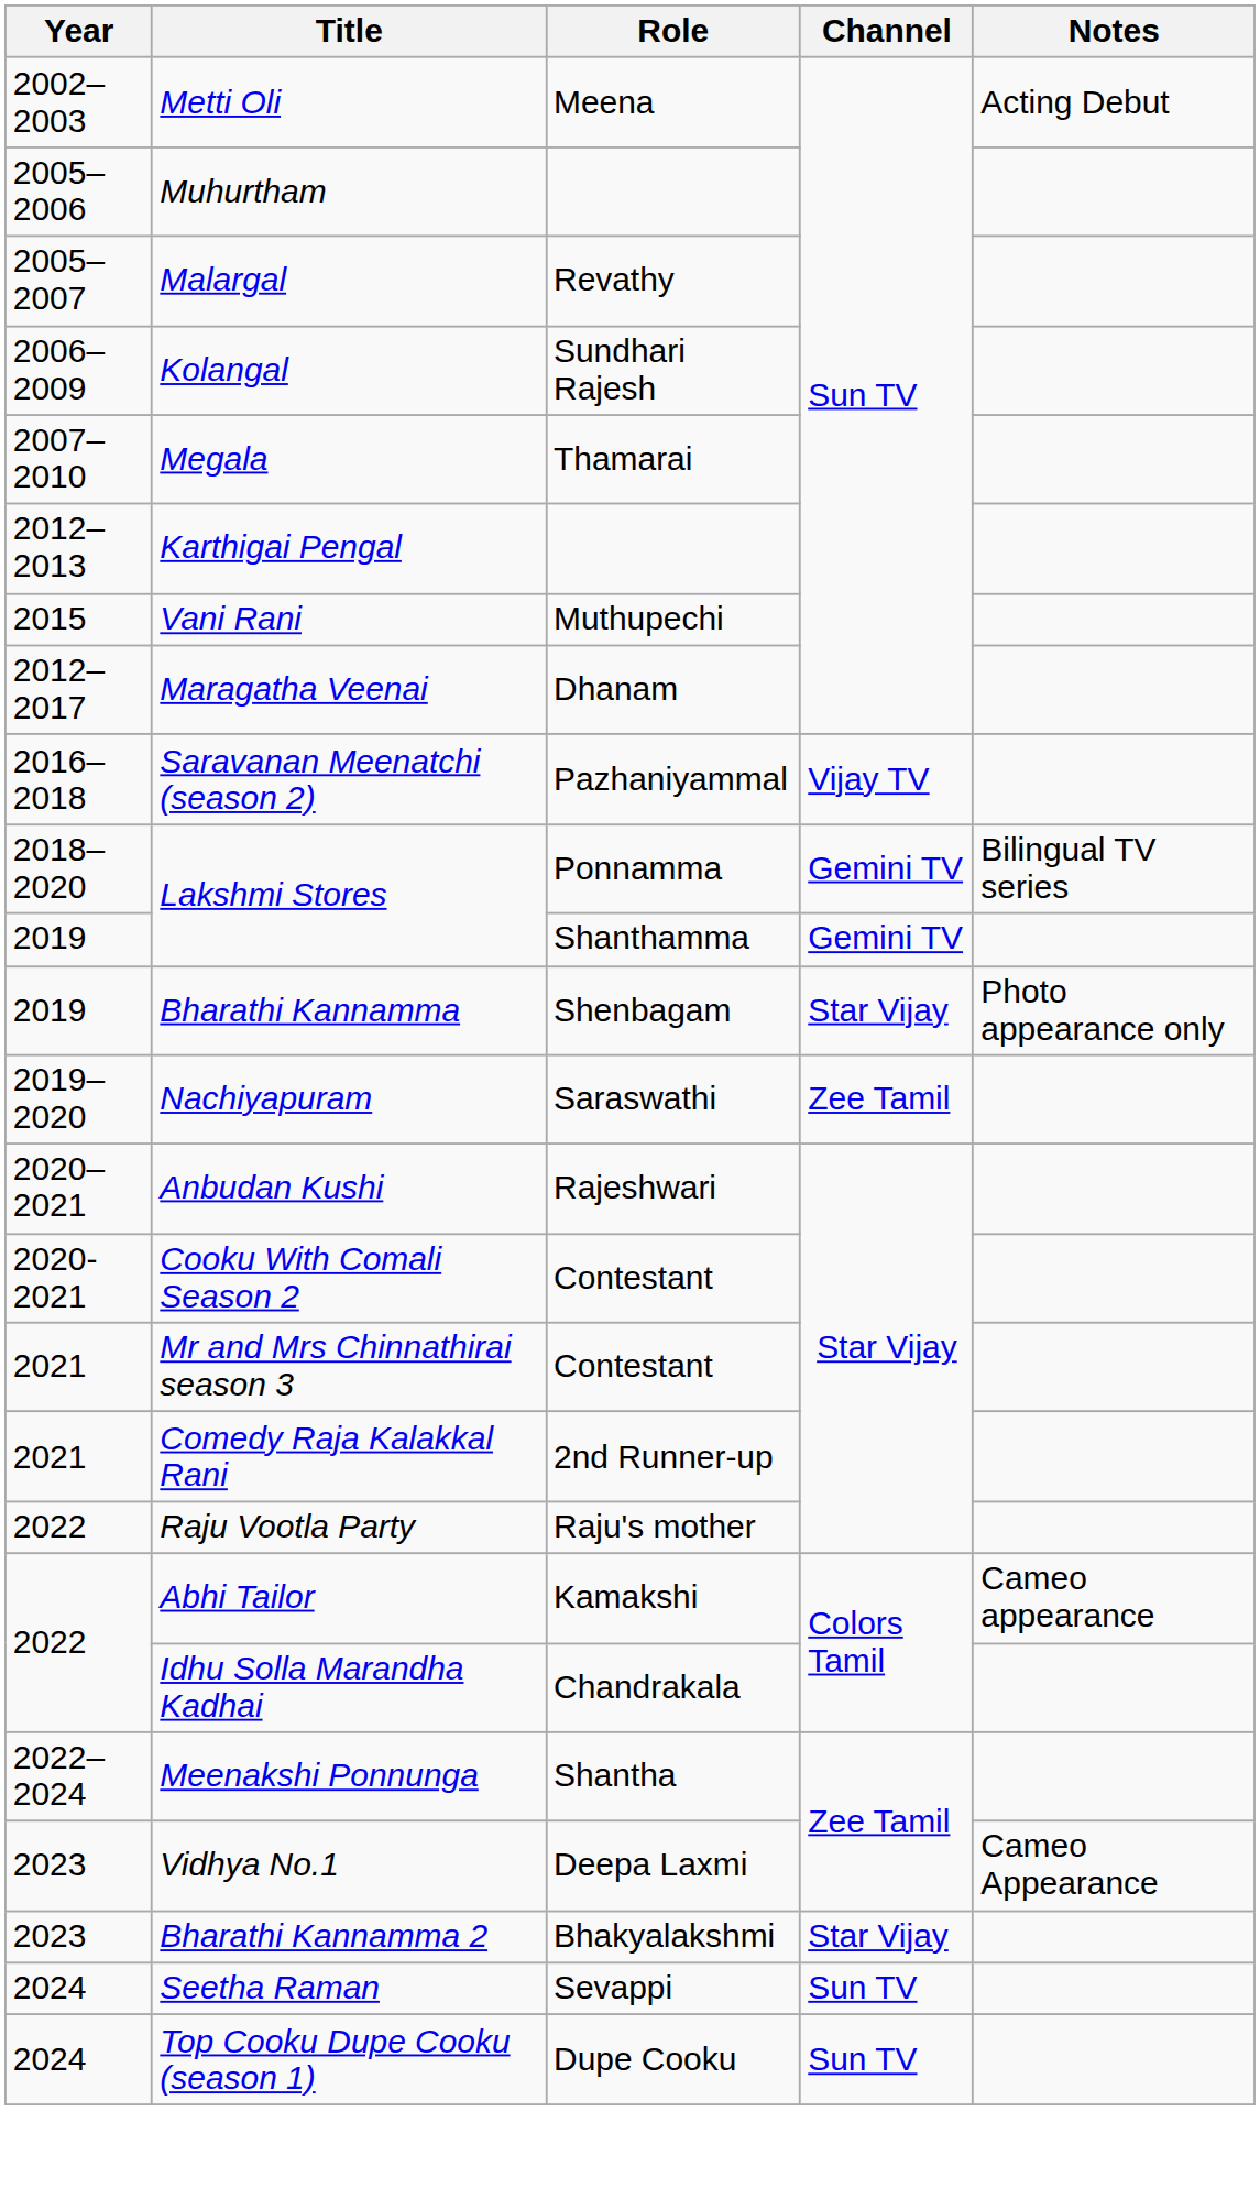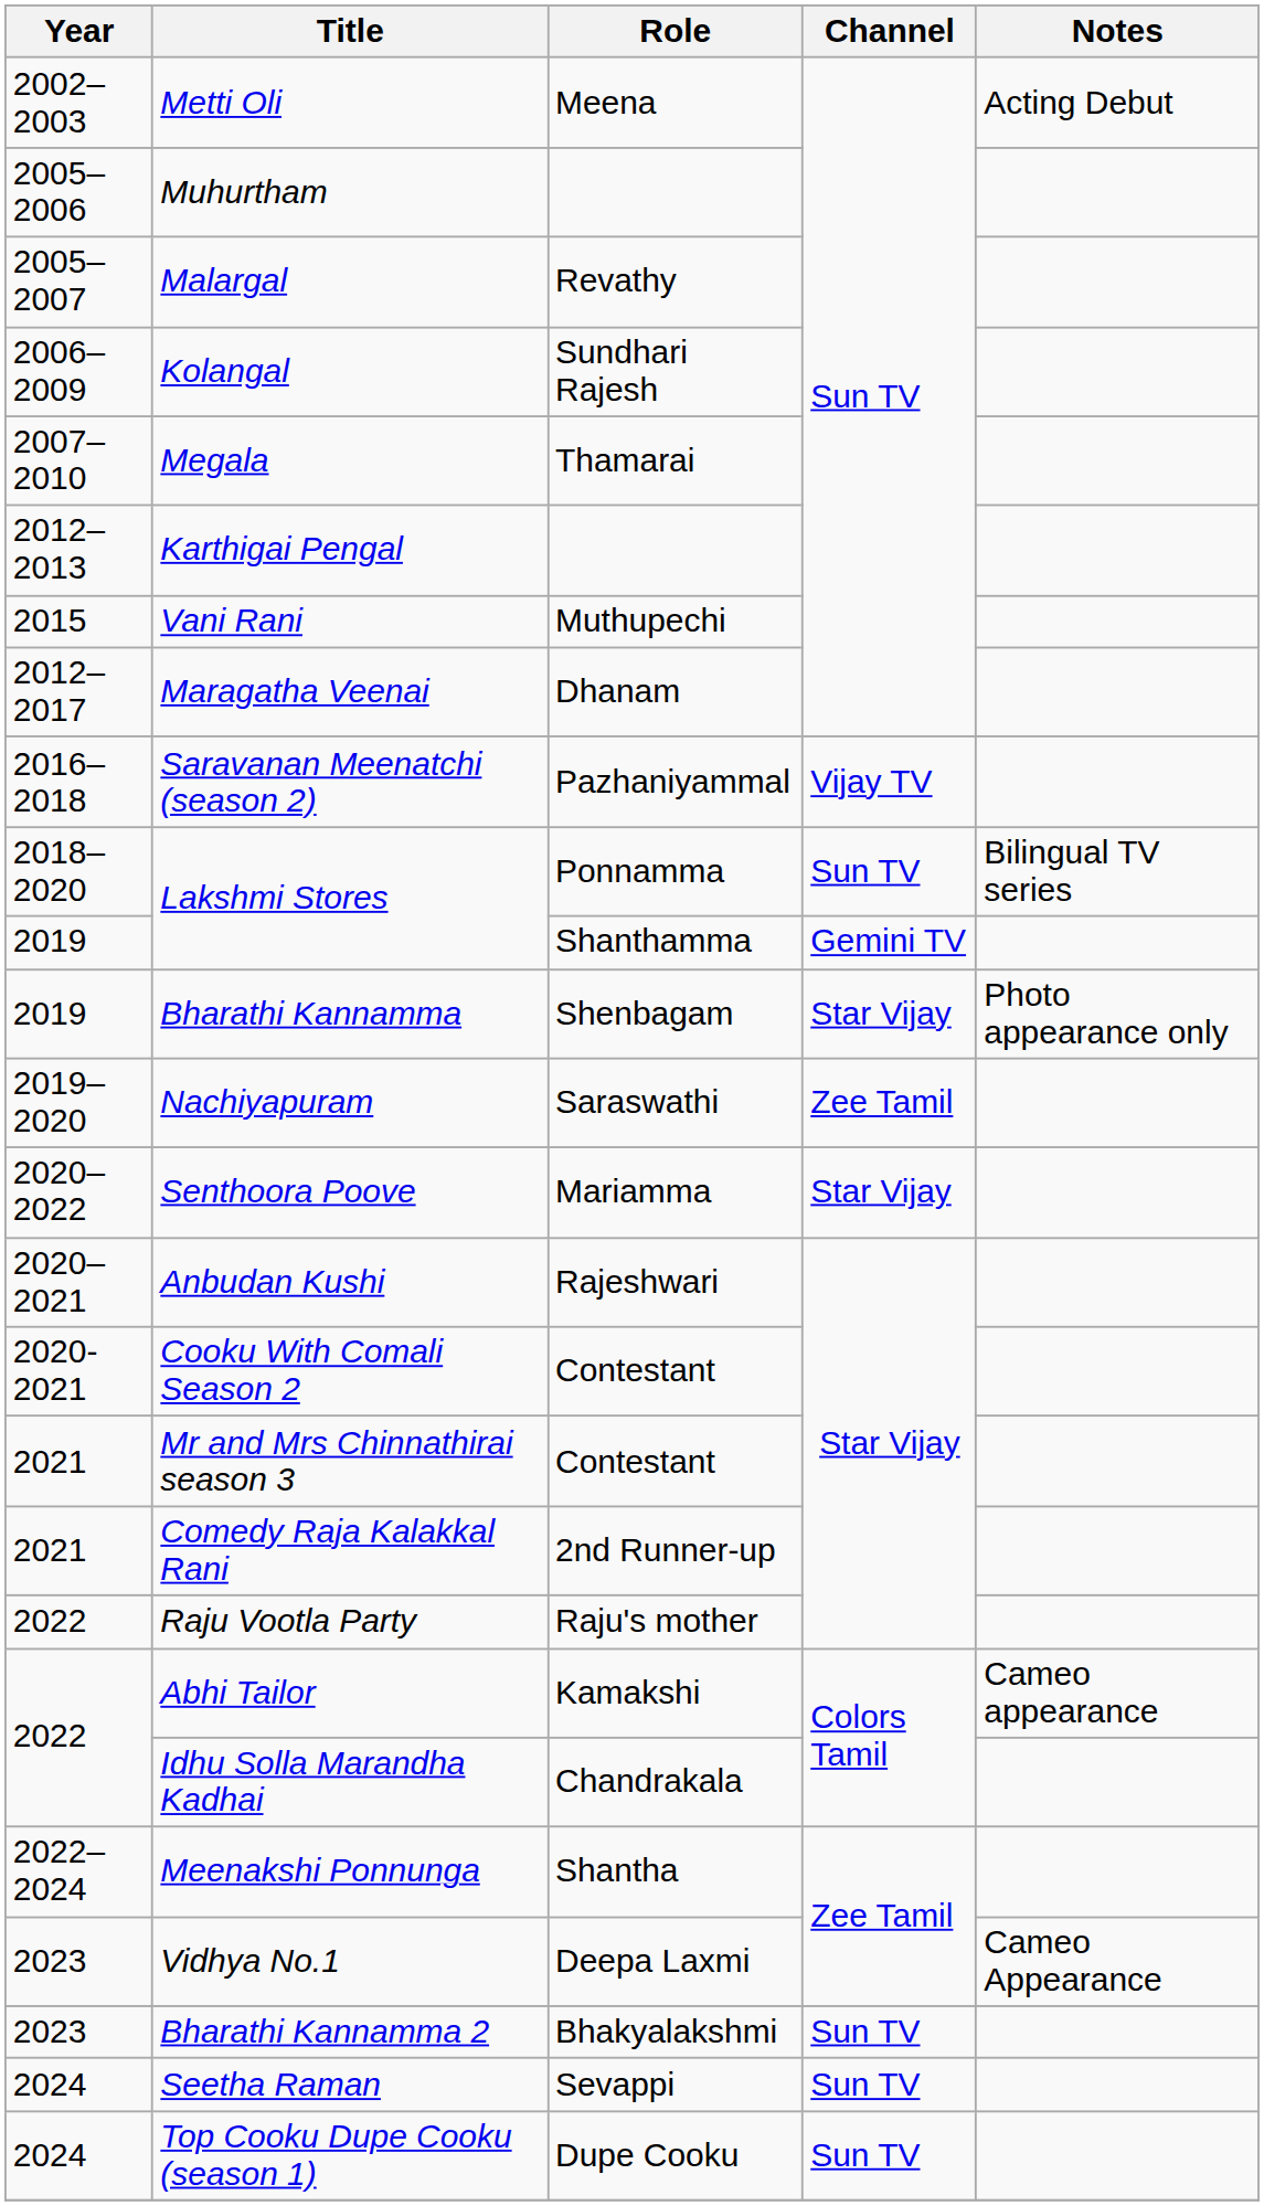Lakshmi Stores / Ponnamma | Channel: Gemini TV -> Sun TV
+ row: 2020–2022 | Senthoora Poove | Mariamma | Star Vijay
Bharathi Kannamma 2 | Channel: Star Vijay -> Sun TV
